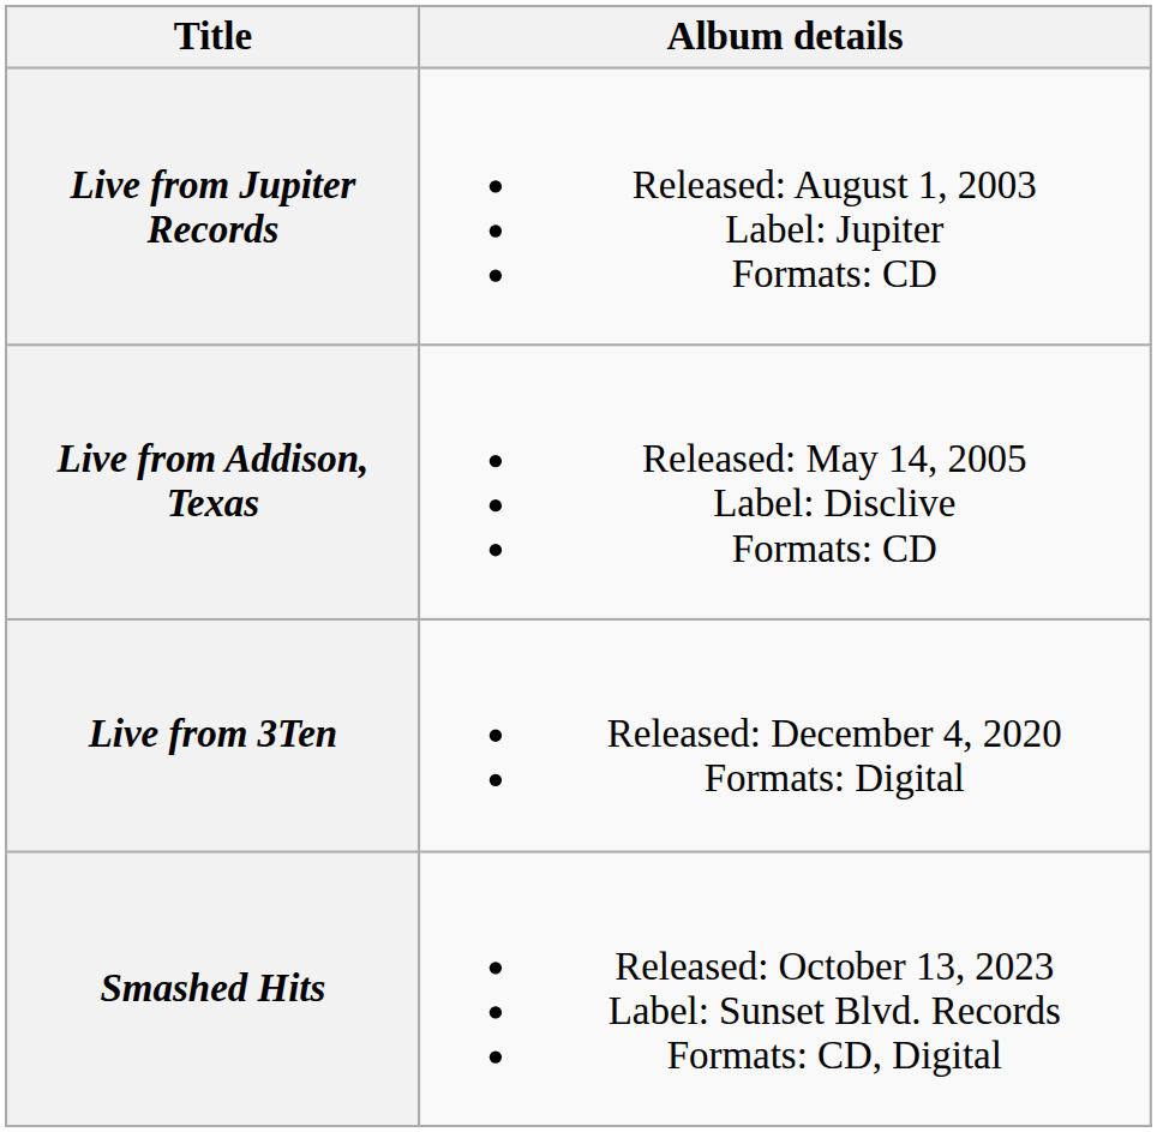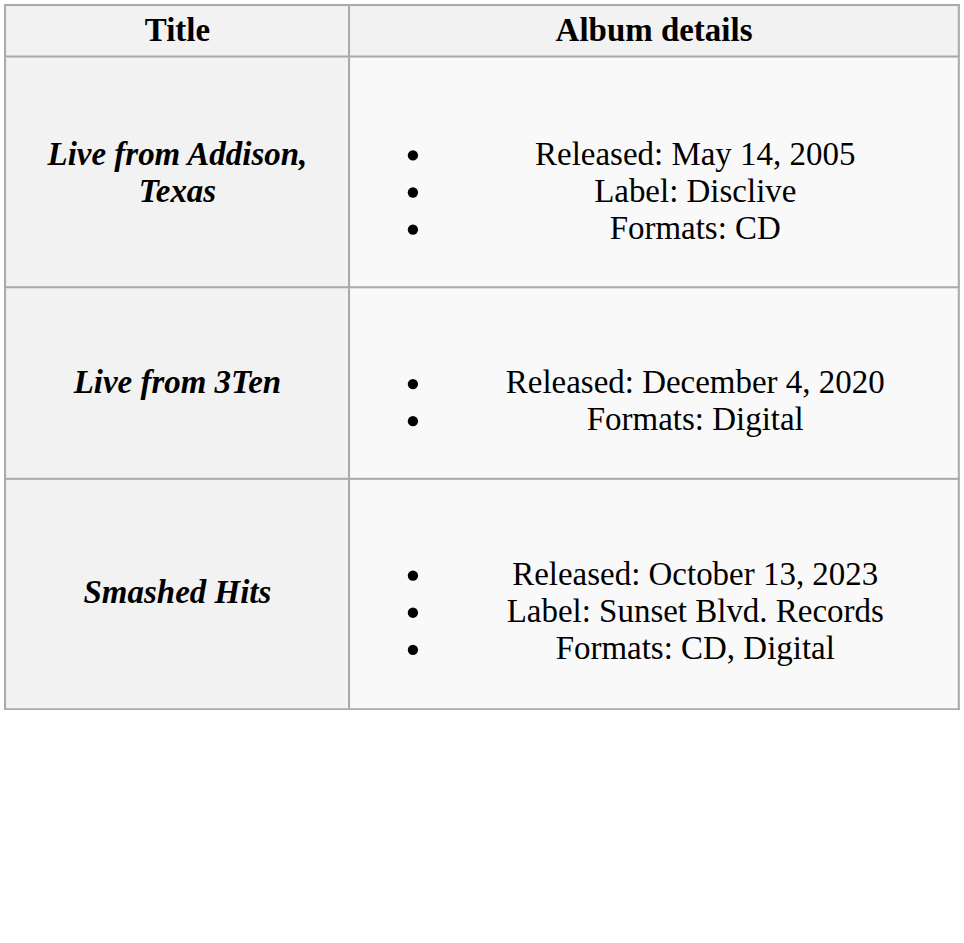- row: Live from Jupiter Records | Released: August 1, 2003 Label: Jupiter Formats: CD
